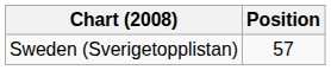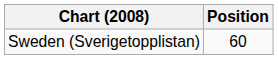Sweden (Sverigetopplistan) | Position: 57 -> 60
